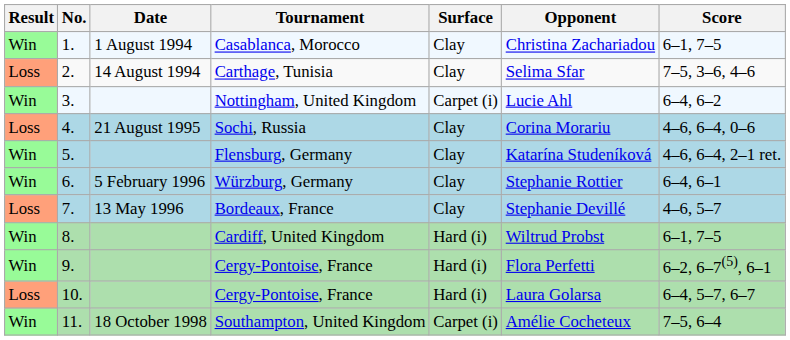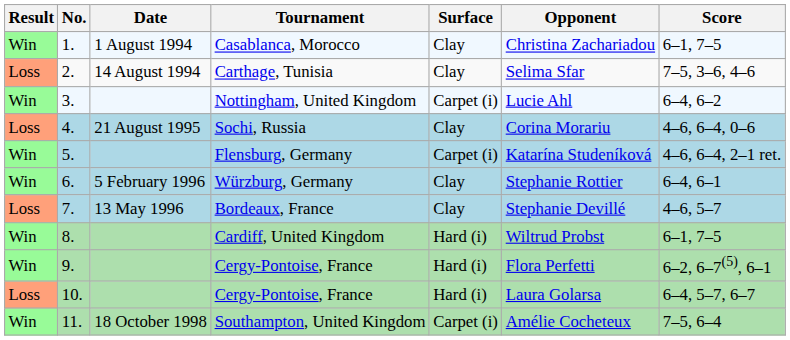Flensburg, Germany | Surface: Clay -> Carpet (i)
